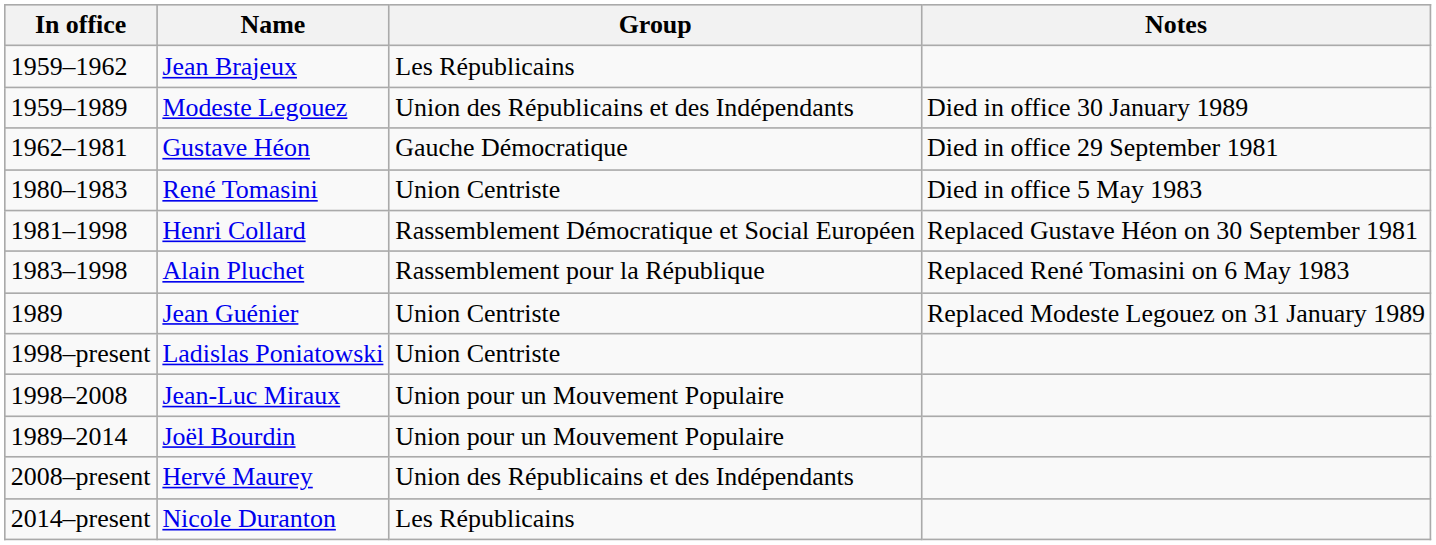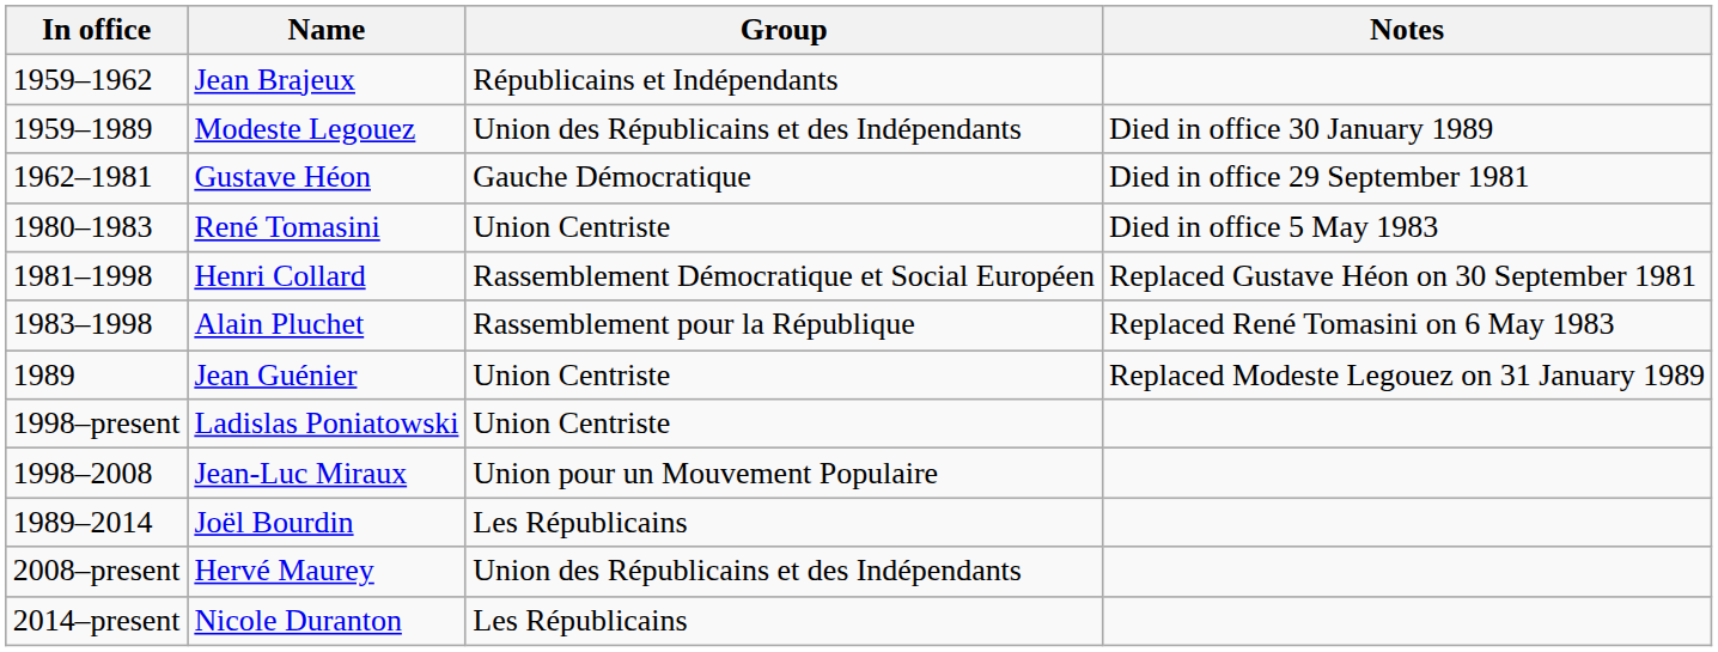Jean Brajeux | Group: Les Républicains -> Républicains et Indépendants
Joël Bourdin | Group: Union pour un Mouvement Populaire -> Les Républicains
